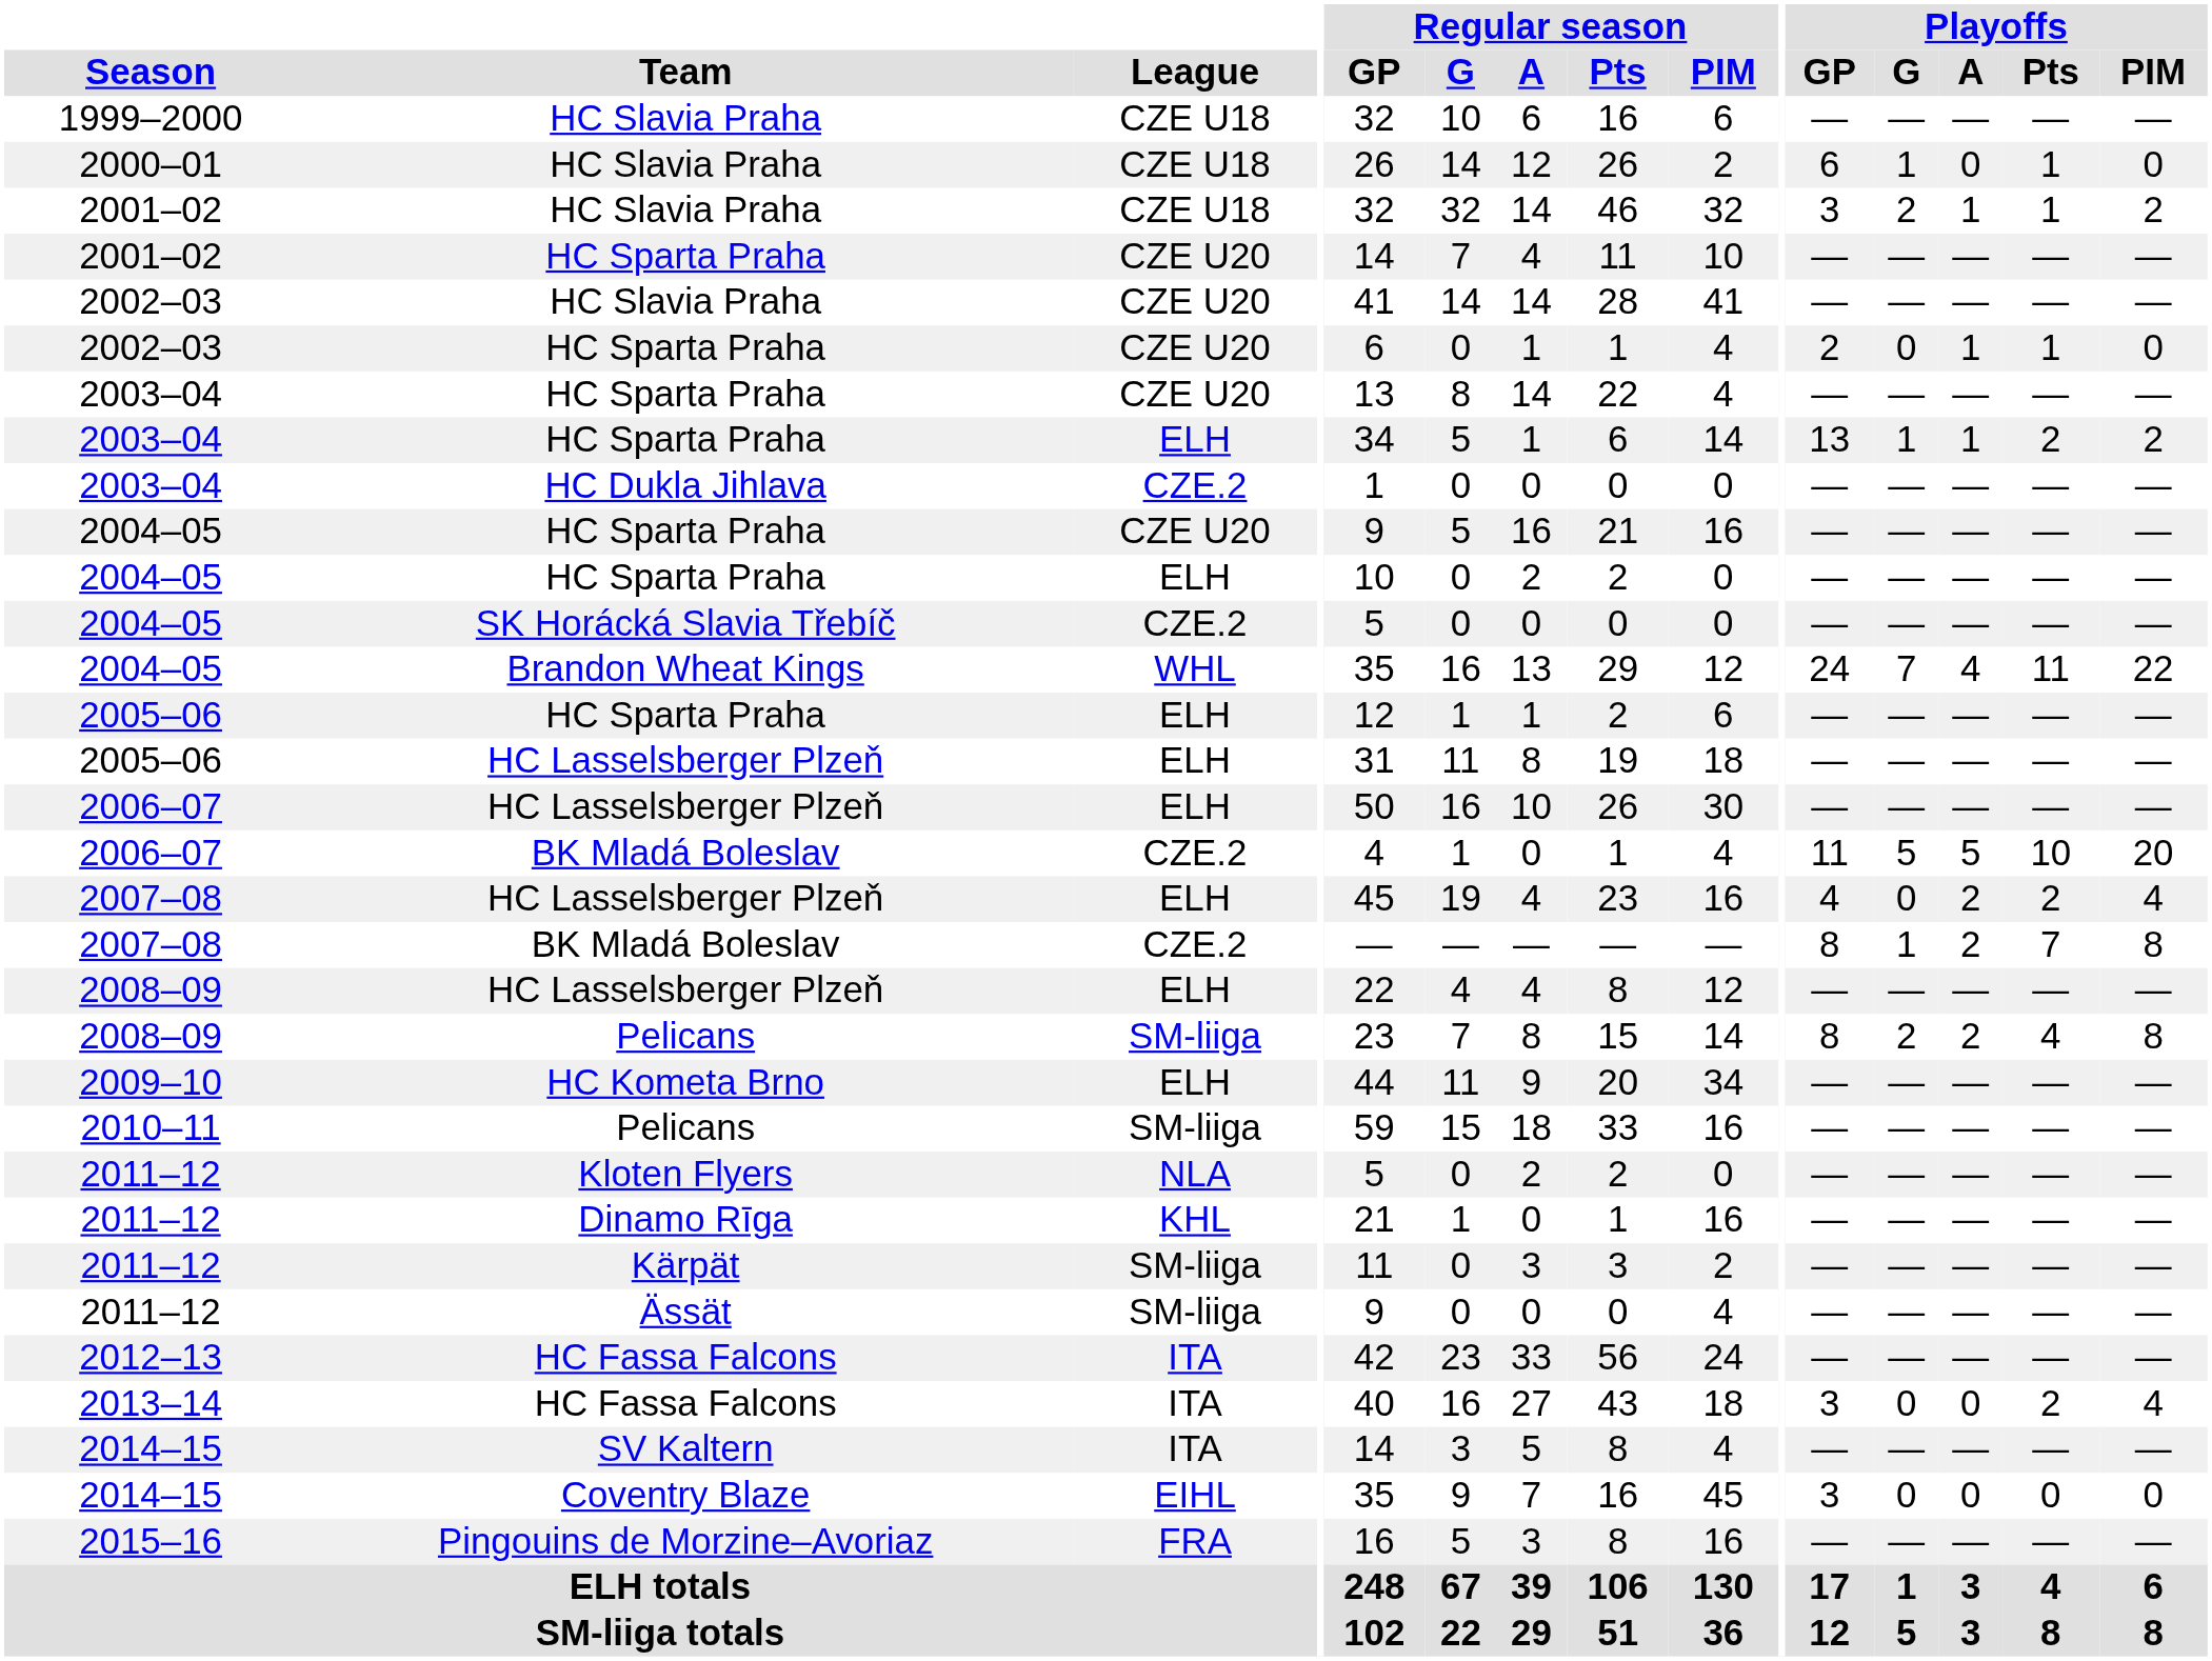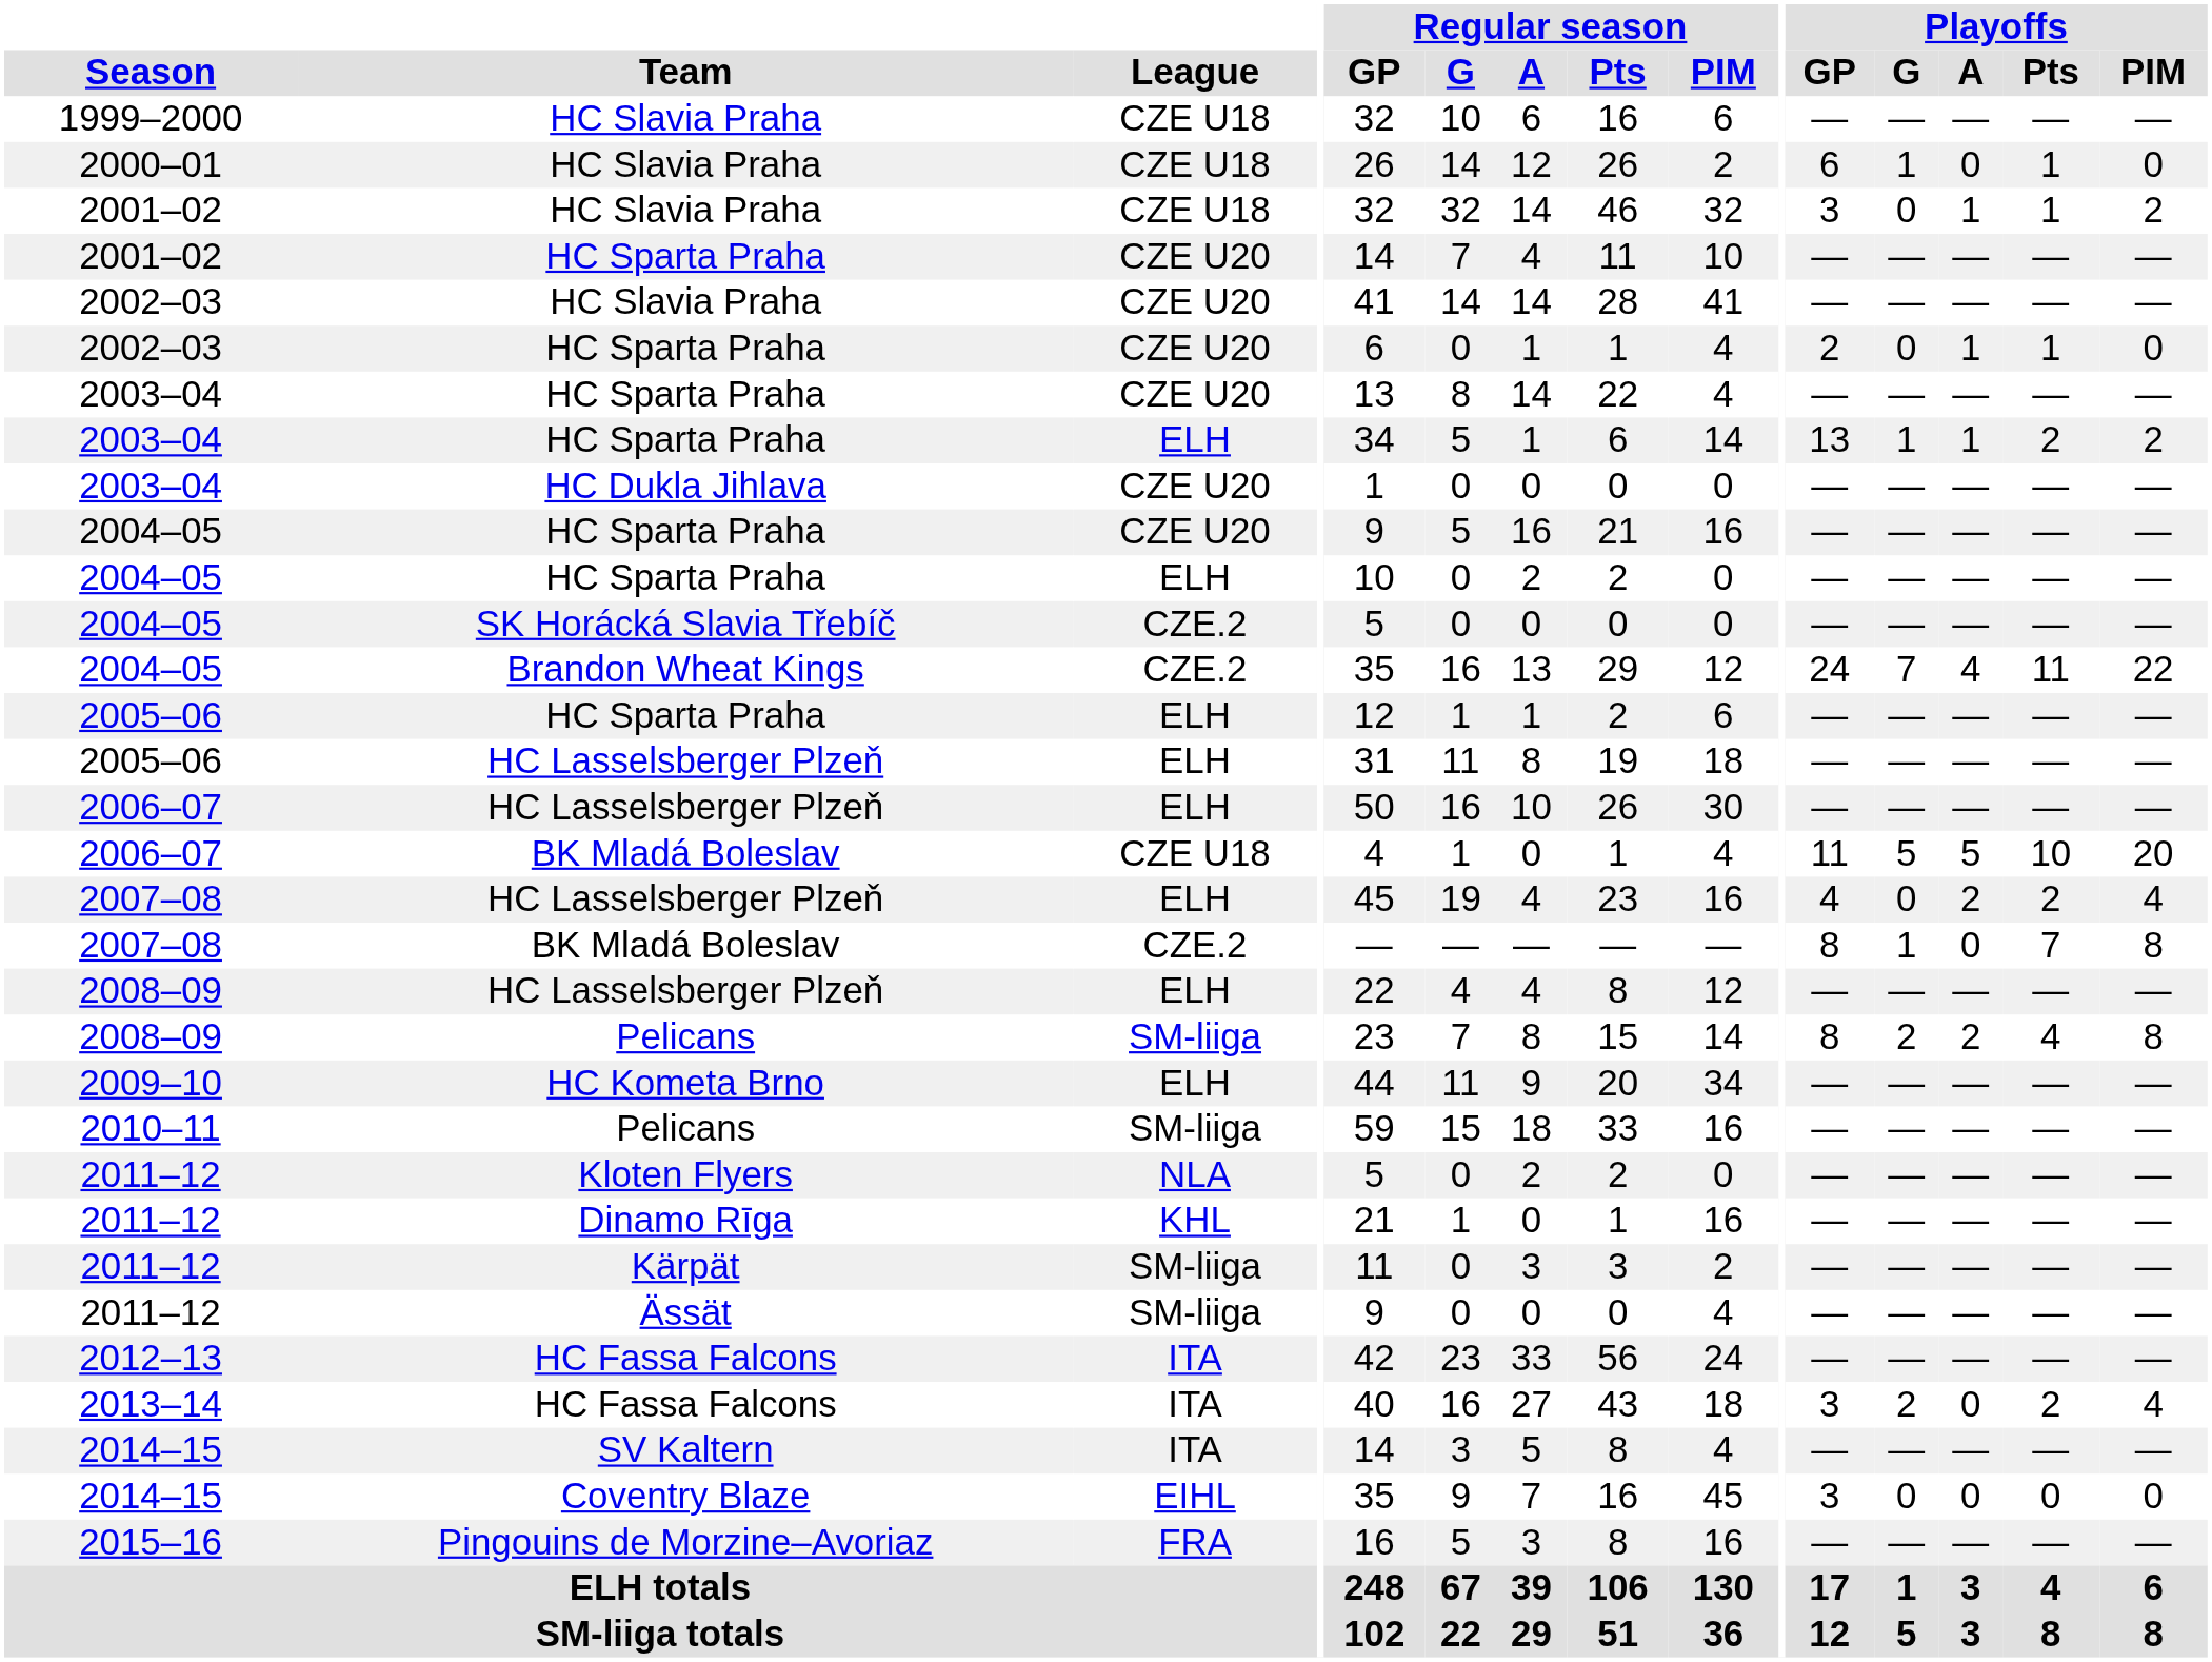2001–02 / HC Slavia Praha | Playoffs / G: 2 -> 0
2003–04 / HC Dukla Jihlava | League: CZE.2 -> CZE U20
2004–05 / Brandon Wheat Kings | League: WHL -> CZE.2
2006–07 / BK Mladá Boleslav | League: CZE.2 -> CZE U18
2007–08 / BK Mladá Boleslav | Playoffs / A: 2 -> 0
2013–14 | Playoffs / G: 0 -> 2
